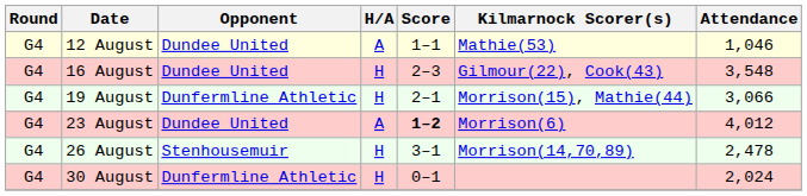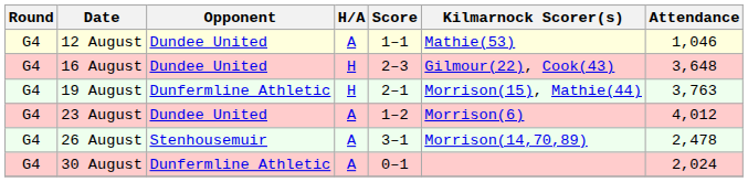16 August | Attendance: 3,548 -> 3,648
19 August | Attendance: 3,066 -> 3,763
23 August | Score: bold -> normal
26 August | H/A: H -> A
30 August | H/A: H -> A
